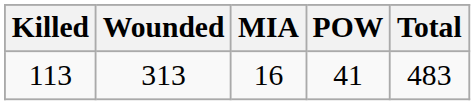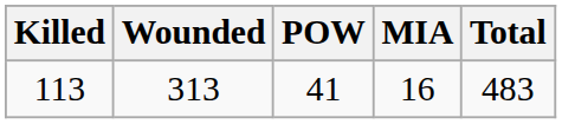columns swapped: MIA <-> POW
